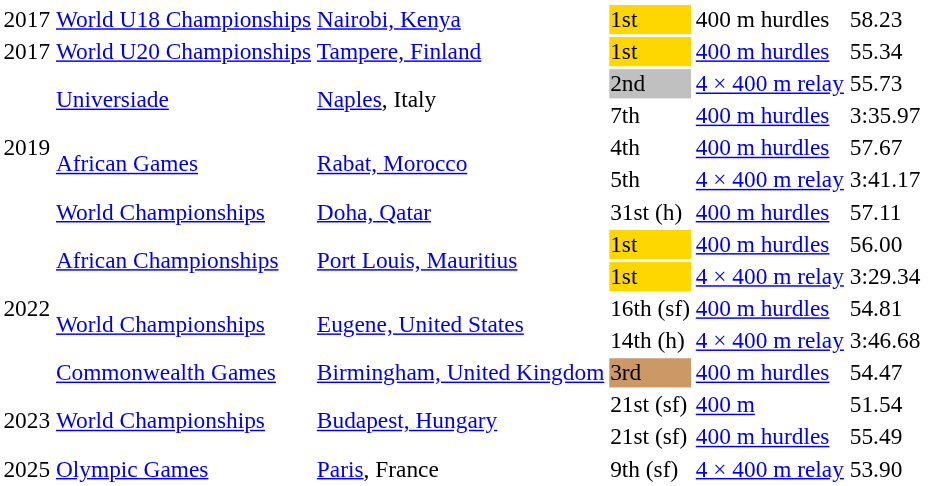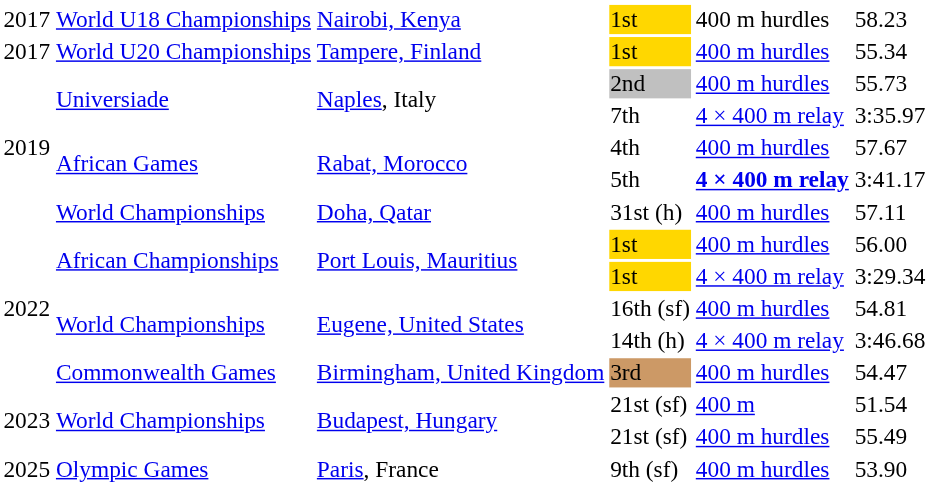2nd | column 5: 4 × 400 m relay -> 400 m hurdles
7th | column 5: 400 m hurdles -> 4 × 400 m relay
5th | column 5: normal -> bold
9th (sf) | column 5: 4 × 400 m relay -> 400 m hurdles
